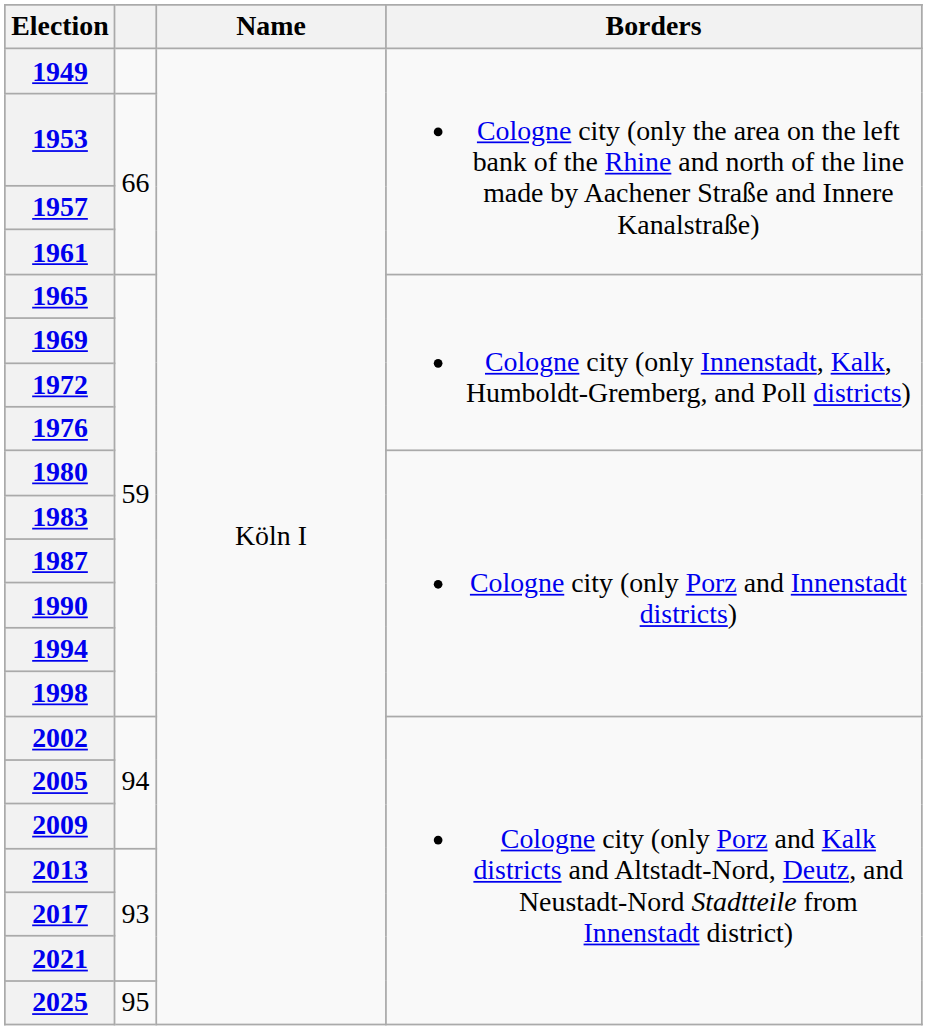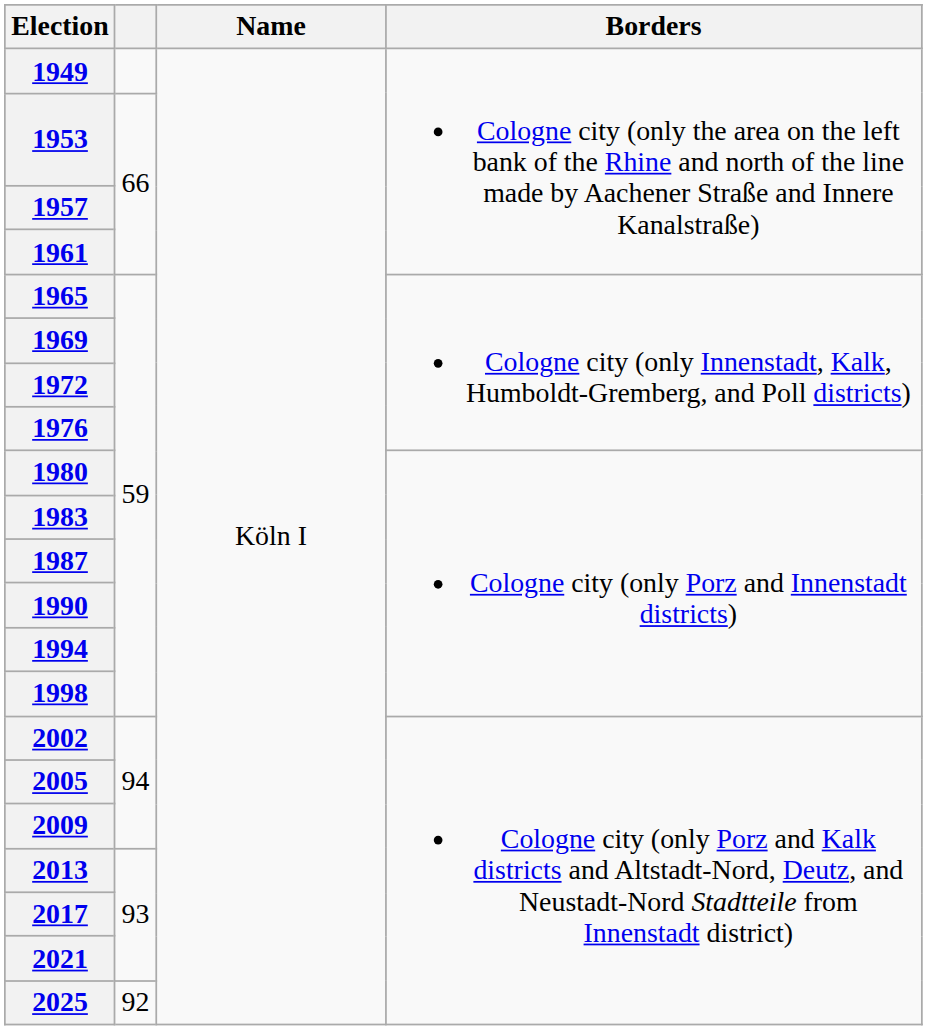2025 | column 2: 95 -> 92
